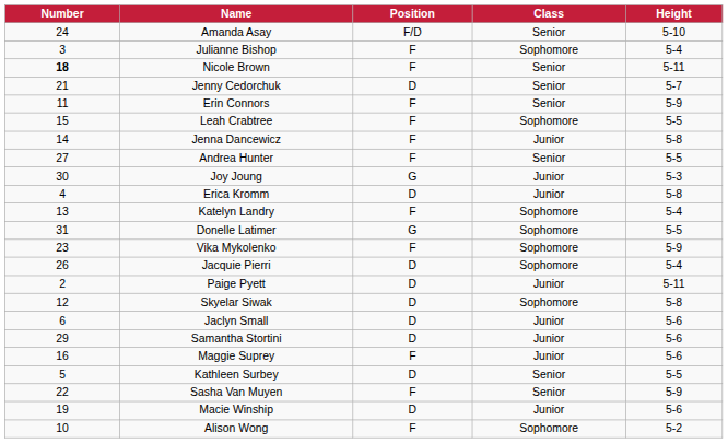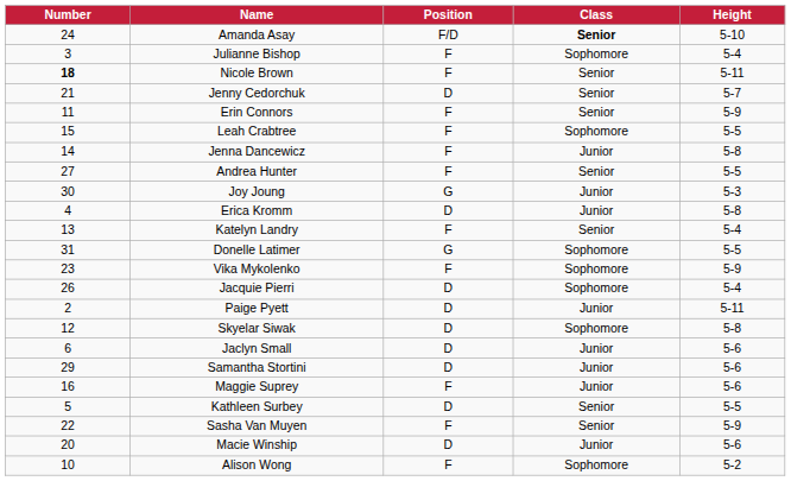Amanda Asay | Class: normal -> bold
Katelyn Landry | Class: Sophomore -> Senior
Macie Winship | Number: 19 -> 20
